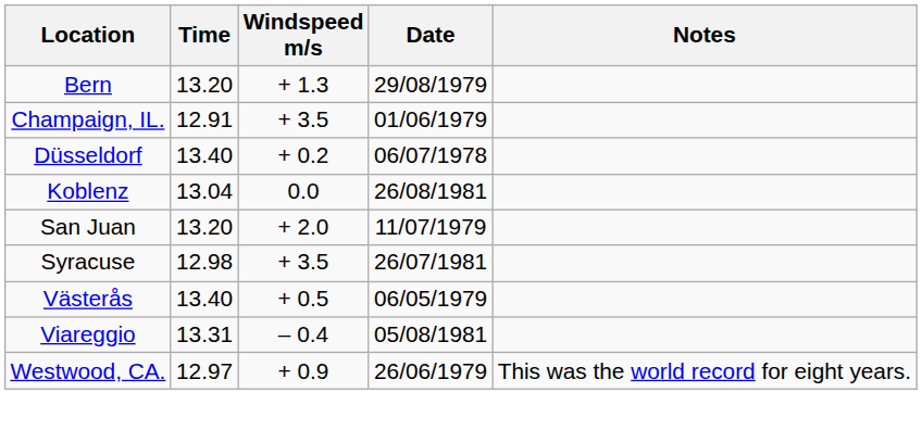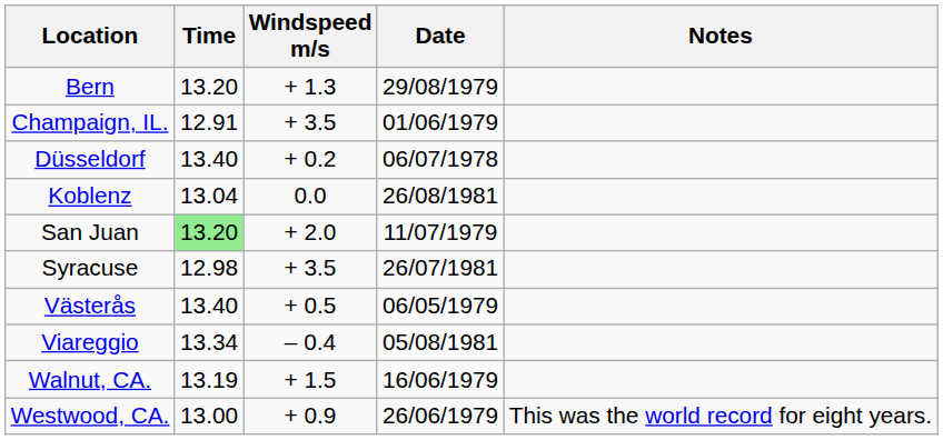San Juan | Time: no background -> lightgreen background
Viareggio | Time: 13.31 -> 13.34
+ row: Walnut, CA. | 13.19 | + 1.5 | 16/06/1979
Westwood, CA. | Time: 12.97 -> 13.00
